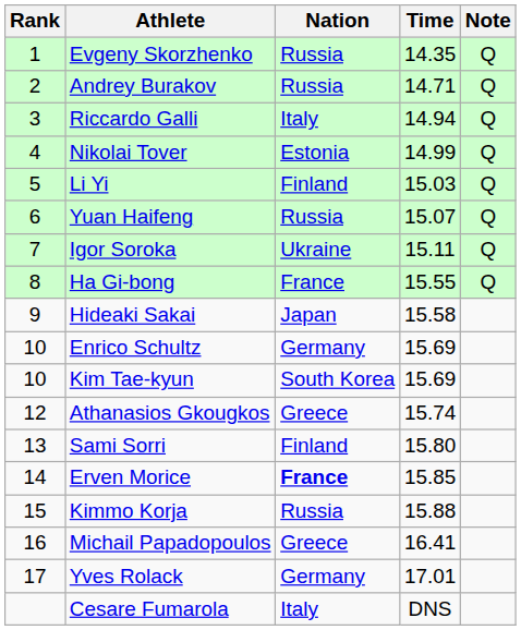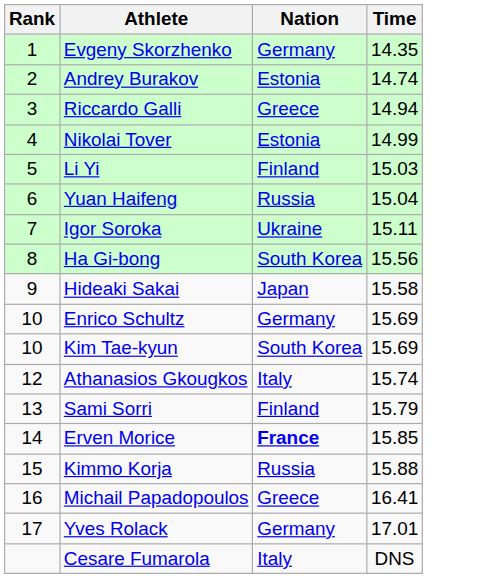- column: Note | Q | Q | Q | Q | Q | Q | Q | Q
Evgeny Skorzhenko | Nation: Russia -> Germany
Andrey Burakov | Nation: Russia -> Estonia
Andrey Burakov | Time: 14.71 -> 14.74
Riccardo Galli | Nation: Italy -> Greece
Yuan Haifeng | Time: 15.07 -> 15.04
Ha Gi-bong | Nation: France -> South Korea
Ha Gi-bong | Time: 15.55 -> 15.56
Athanasios Gkougkos | Nation: Greece -> Italy
Sami Sorri | Time: 15.80 -> 15.79
